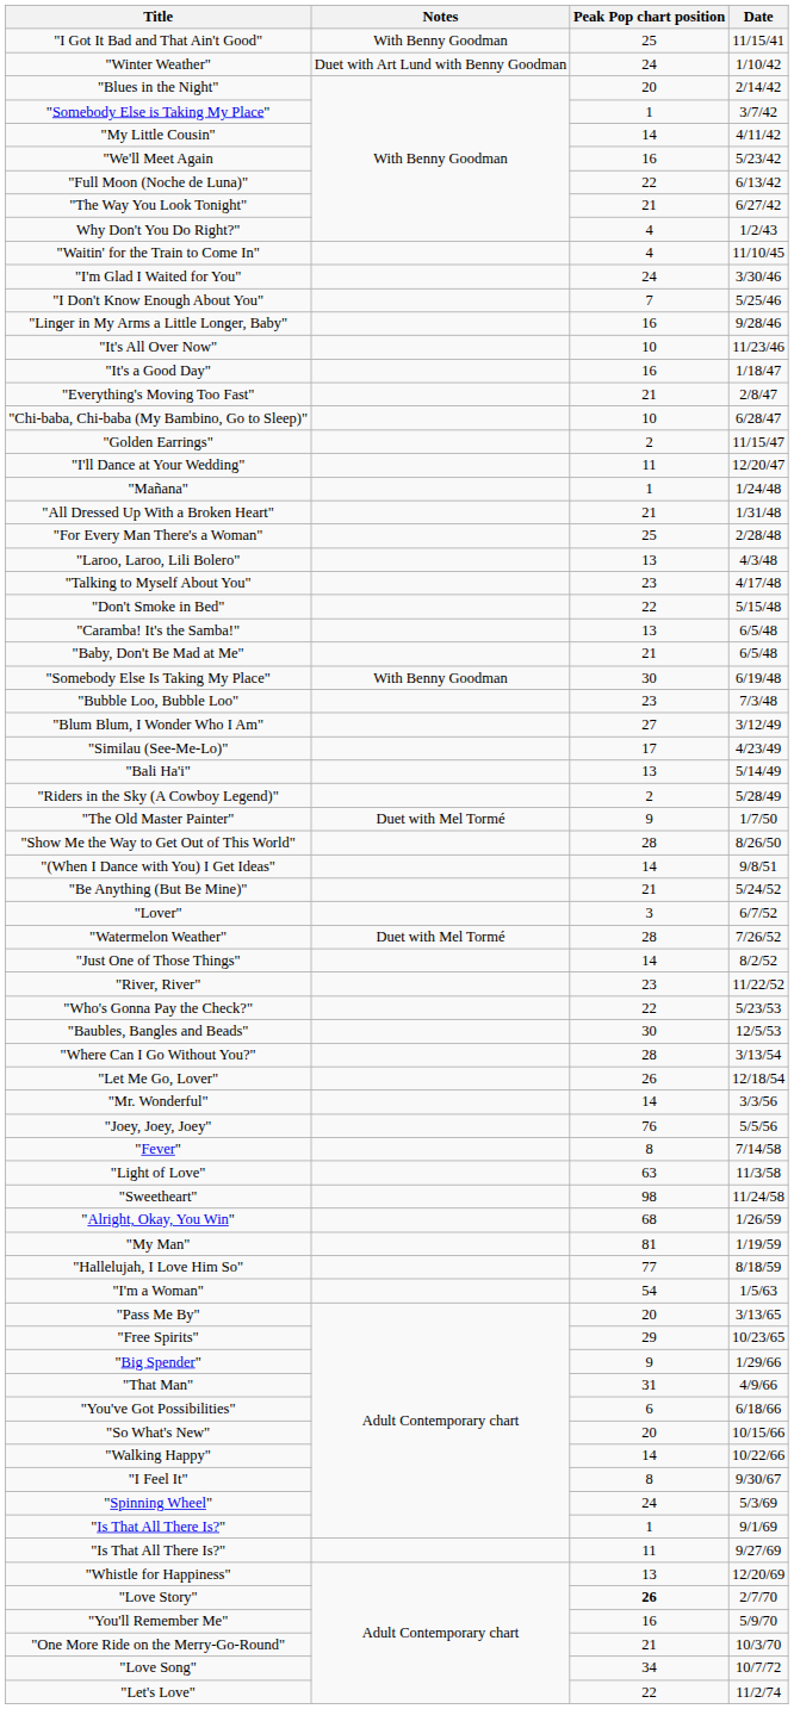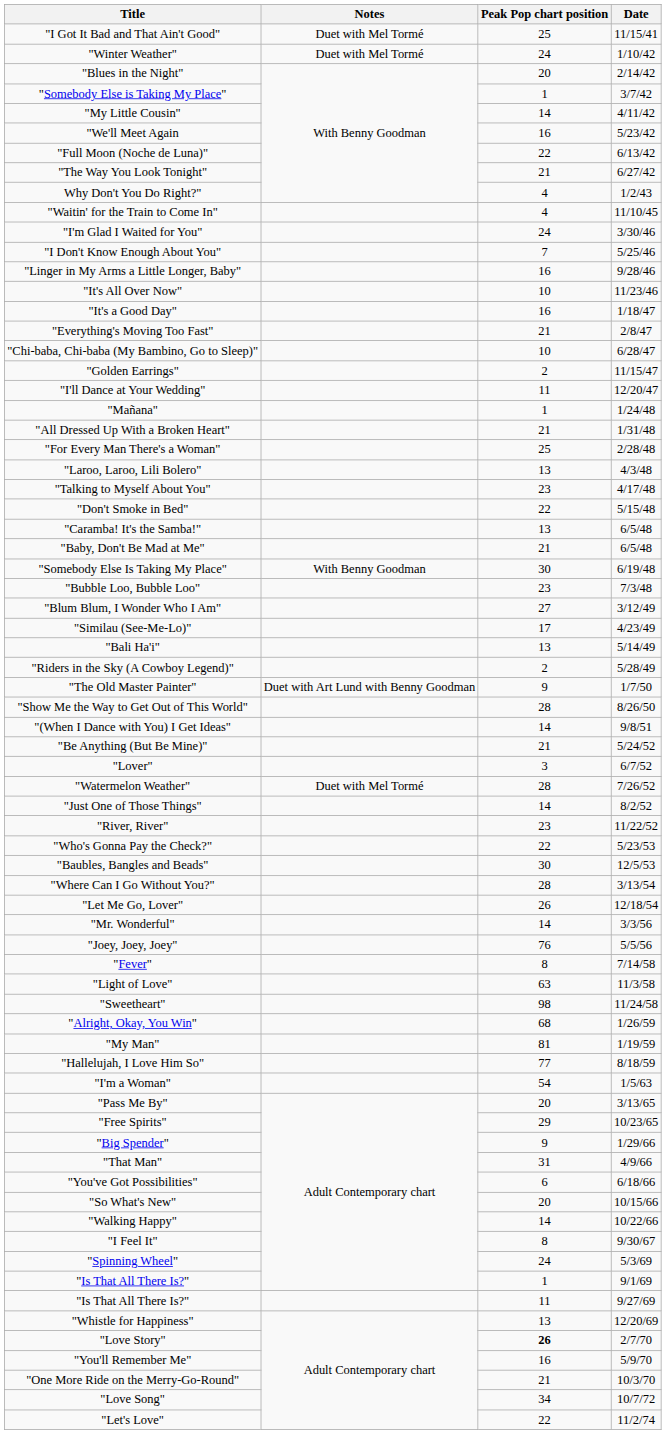"I Got It Bad and That Ain't Good" | Notes: With Benny Goodman -> Duet with Mel Tormé
"Winter Weather" | Notes: Duet with Art Lund with Benny Goodman -> Duet with Mel Tormé
"The Old Master Painter" | Notes: Duet with Mel Tormé -> Duet with Art Lund with Benny Goodman
